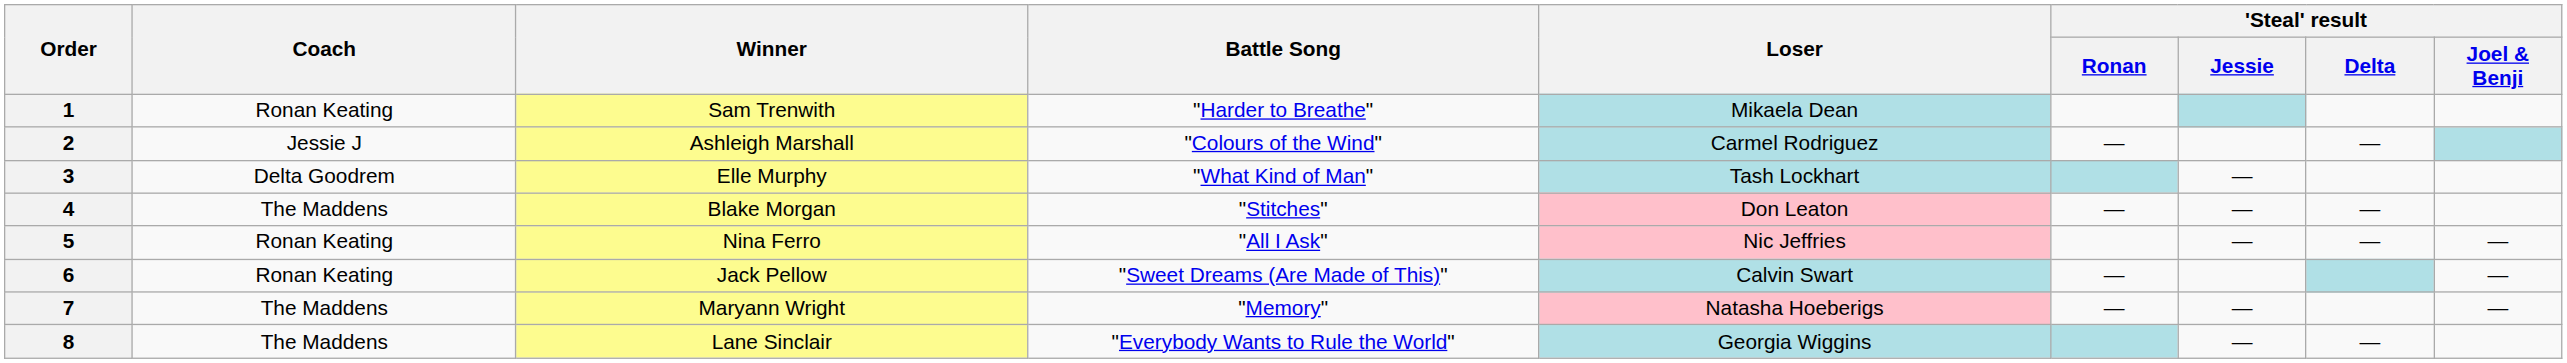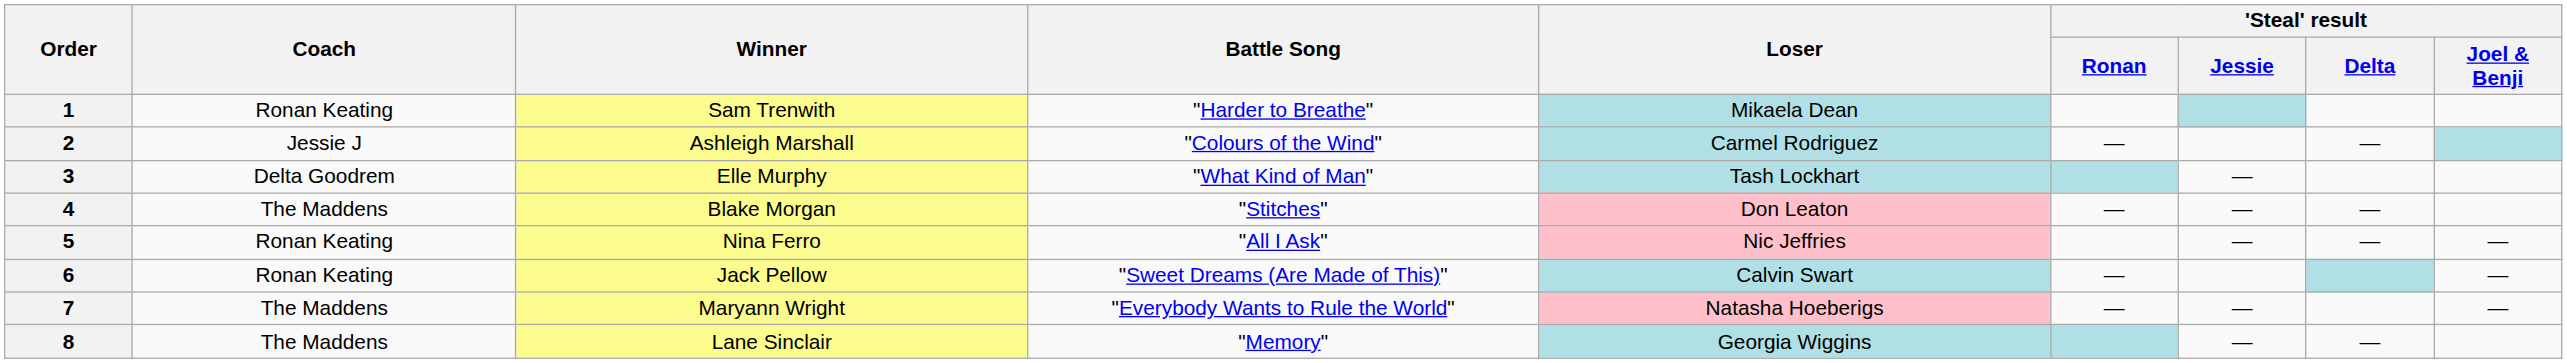7 | Battle Song: "Memory" -> "Everybody Wants to Rule the World"
8 | Battle Song: "Everybody Wants to Rule the World" -> "Memory"
